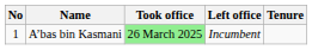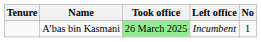columns swapped: No <-> Tenure
